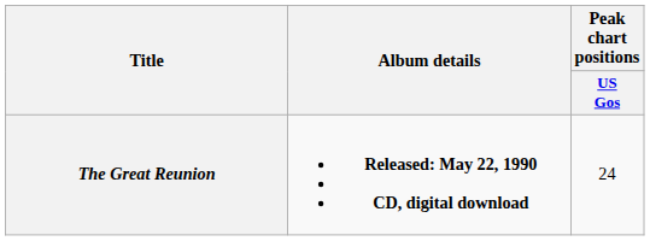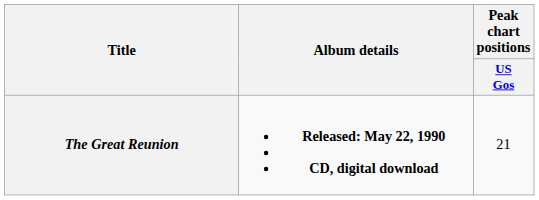The Great Reunion | Peak chart positions / US Gos: 24 -> 21
